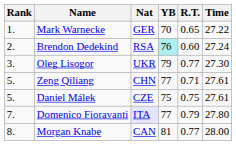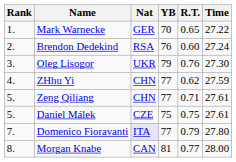Brendon Dedekind | YB: paleturquoise background -> no background
Oleg Lisogor | R.T.: 0.77 -> 0.76
+ row: 4. | ZHhu Yi | CHN | 77 | 0.62 | 27.59
